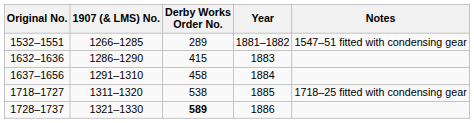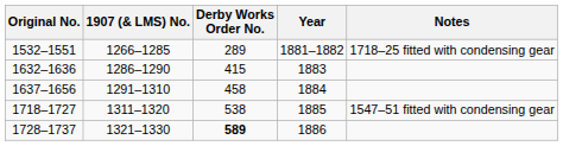1532–1551 | Notes: 1547–51 fitted with condensing gear -> 1718–25 fitted with condensing gear
1718–1727 | Notes: 1718–25 fitted with condensing gear -> 1547–51 fitted with condensing gear
